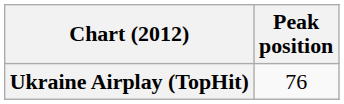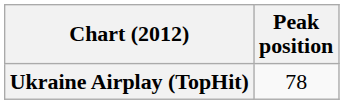Ukraine Airplay (TopHit) | Peak position: 76 -> 78
